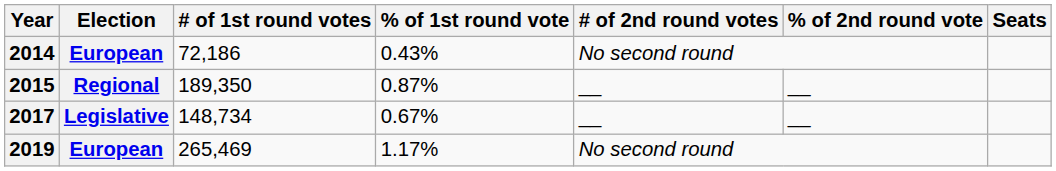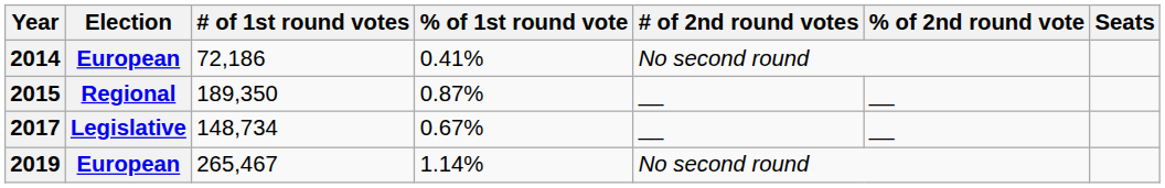2014 | % of 1st round vote: 0.43% -> 0.41%
2019 | # of 1st round votes: 265,469 -> 265,467
2019 | % of 1st round vote: 1.17% -> 1.14%
